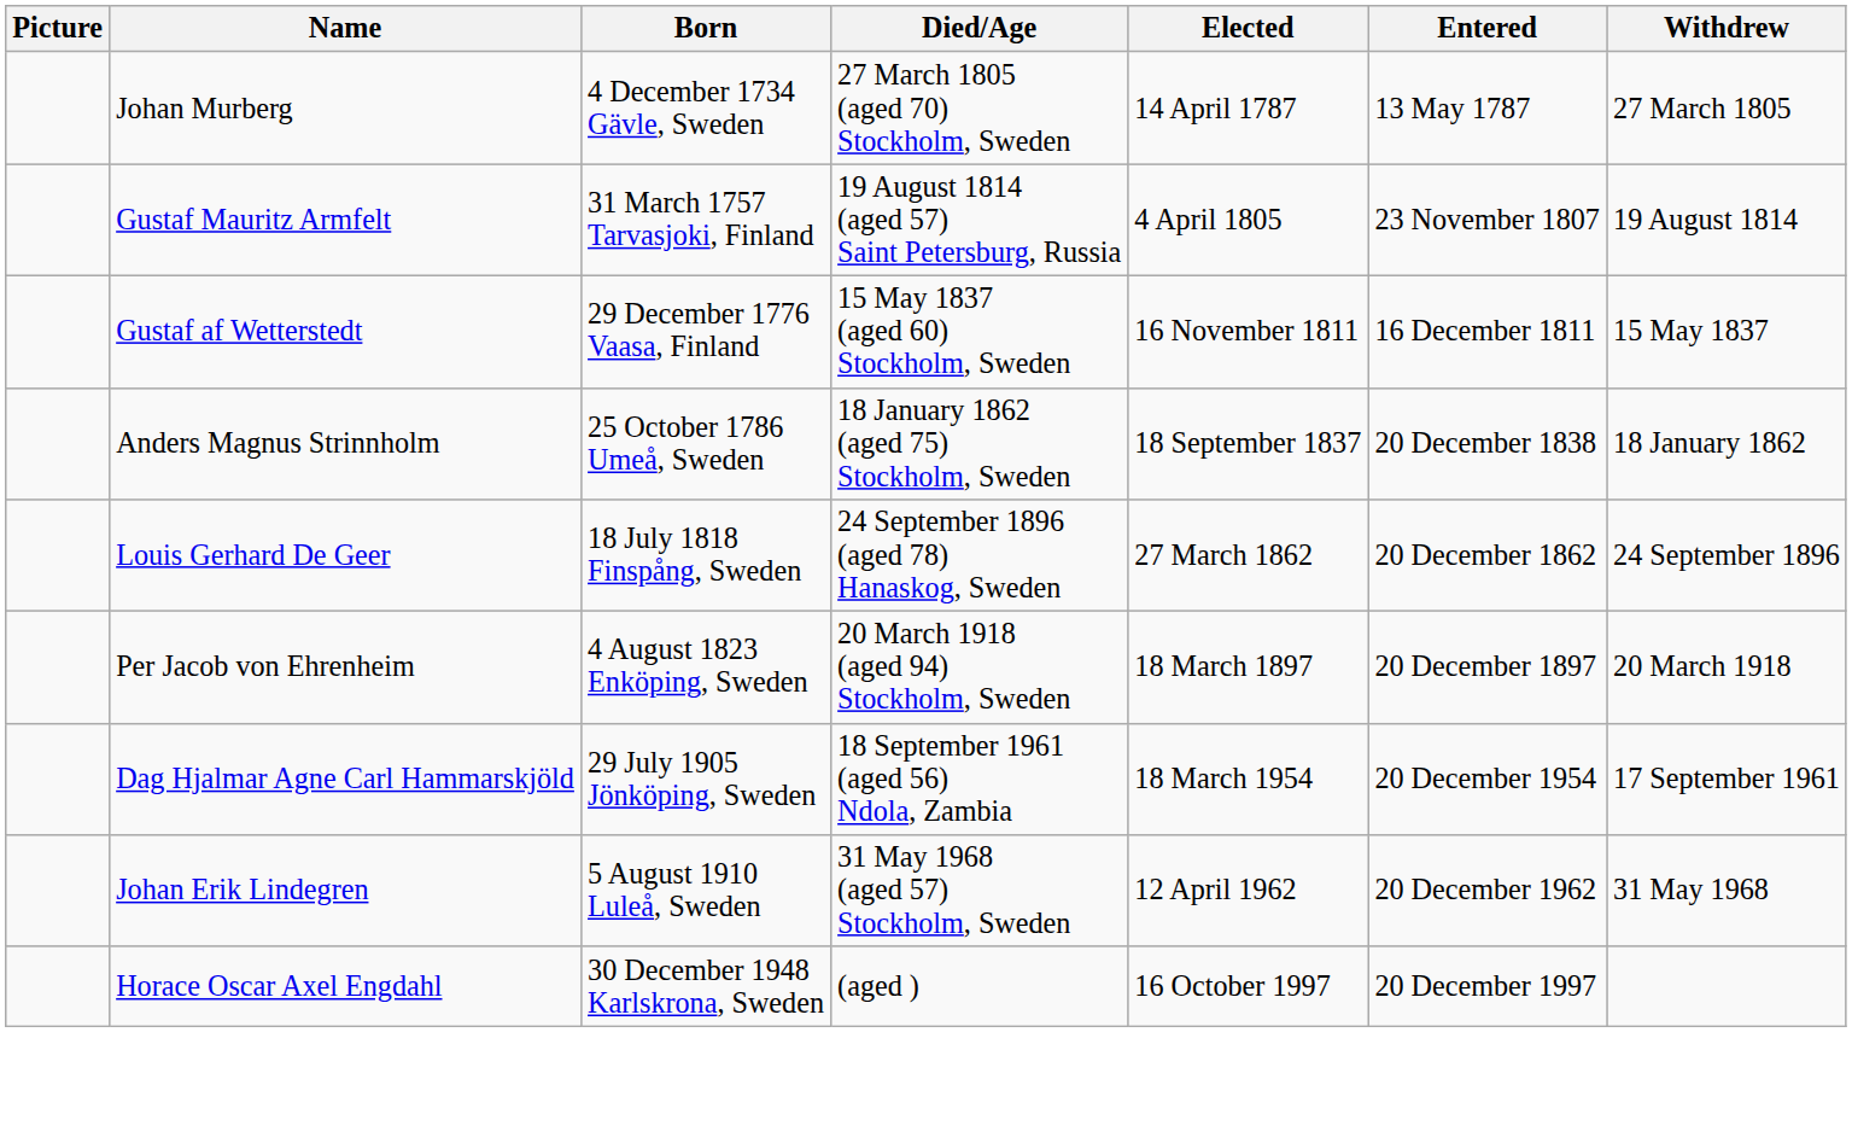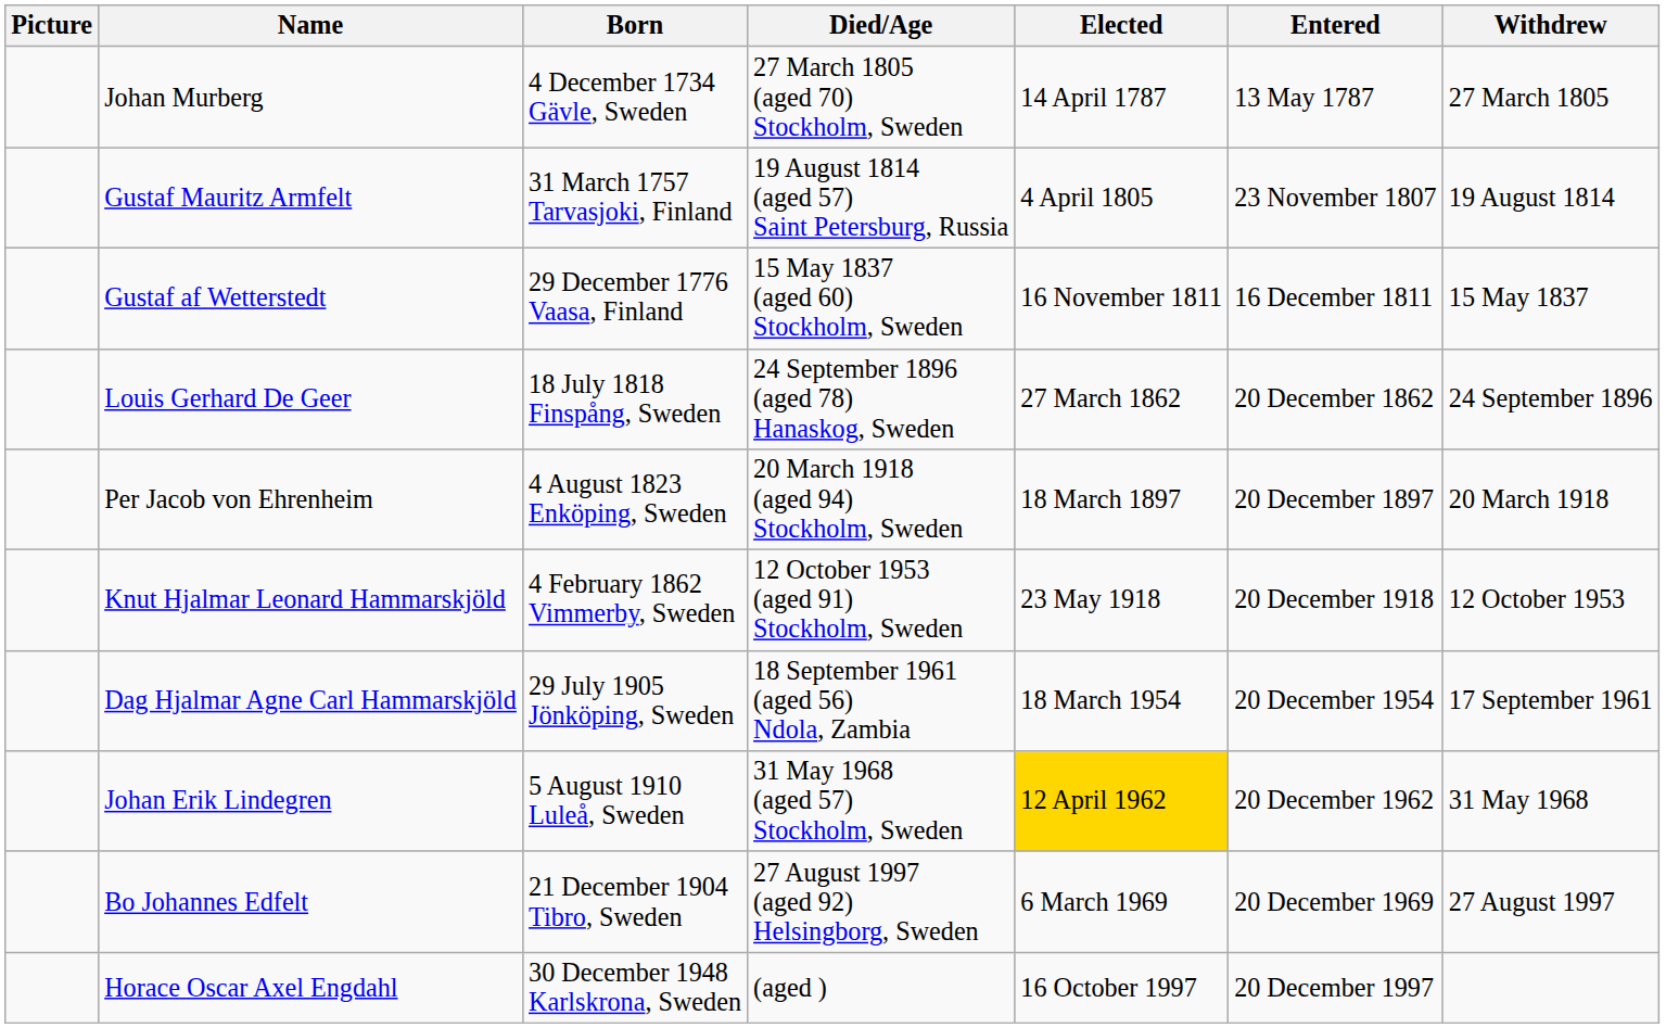- row: Anders Magnus Strinnholm | 25 October 1786 Umeå, Sweden | 18 January 1862 (aged 75) Stockholm, Sweden | 18 September 1837 | 20 December 1838 | 18 January 1862
+ row: Knut Hjalmar Leonard Hammarskjöld | 4 February 1862 Vimmerby, Sweden | 12 October 1953 (aged 91) Stockholm, Sweden | 23 May 1918 | 20 December 1918 | 12 October 1953
Johan Erik Lindegren | Elected: no background -> gold background
+ row: Bo Johannes Edfelt | 21 December 1904 Tibro, Sweden | 27 August 1997 (aged 92) Helsingborg, Sweden | 6 March 1969 | 20 December 1969 | 27 August 1997
